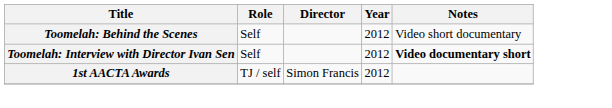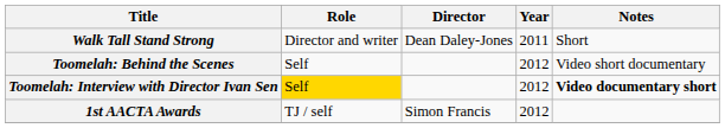+ row: Walk Tall Stand Strong | Director and writer | Dean Daley-Jones | 2011 | Short
Toomelah: Interview with Director Ivan Sen | Role: no background -> gold background
